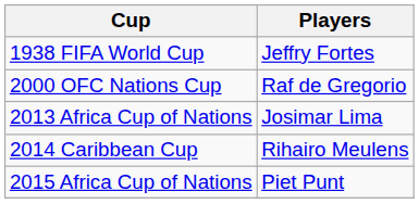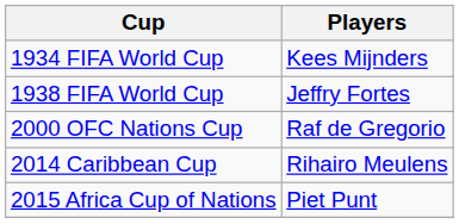+ row: 1934 FIFA World Cup | Kees Mijnders
- row: 2013 Africa Cup of Nations | Josimar Lima
